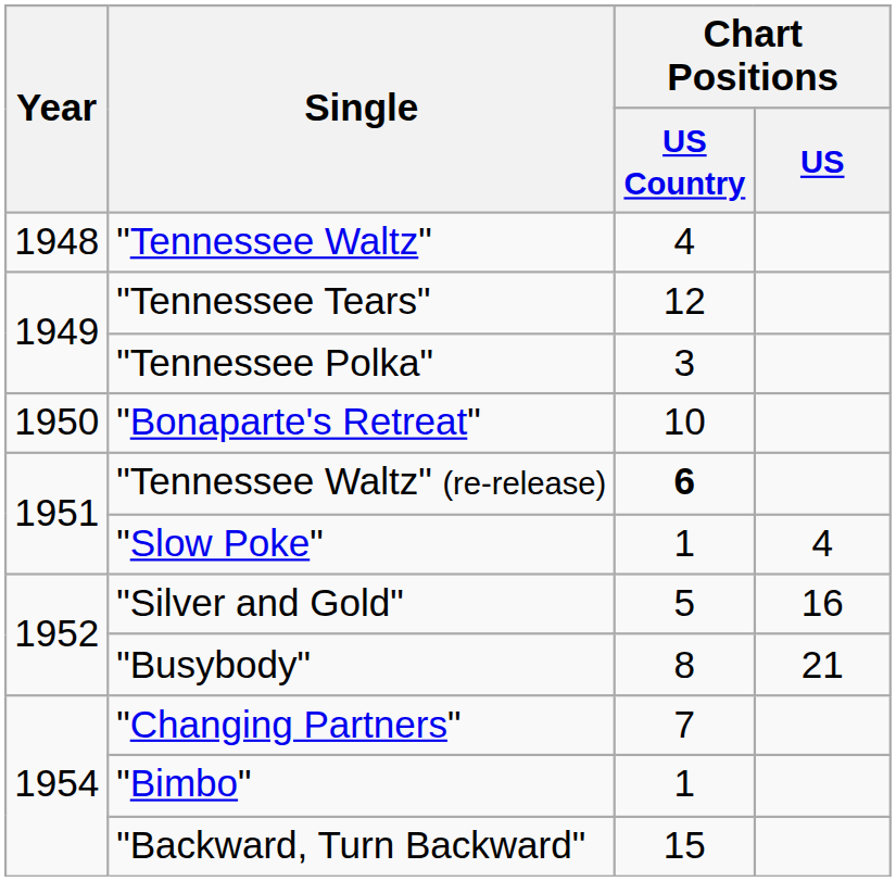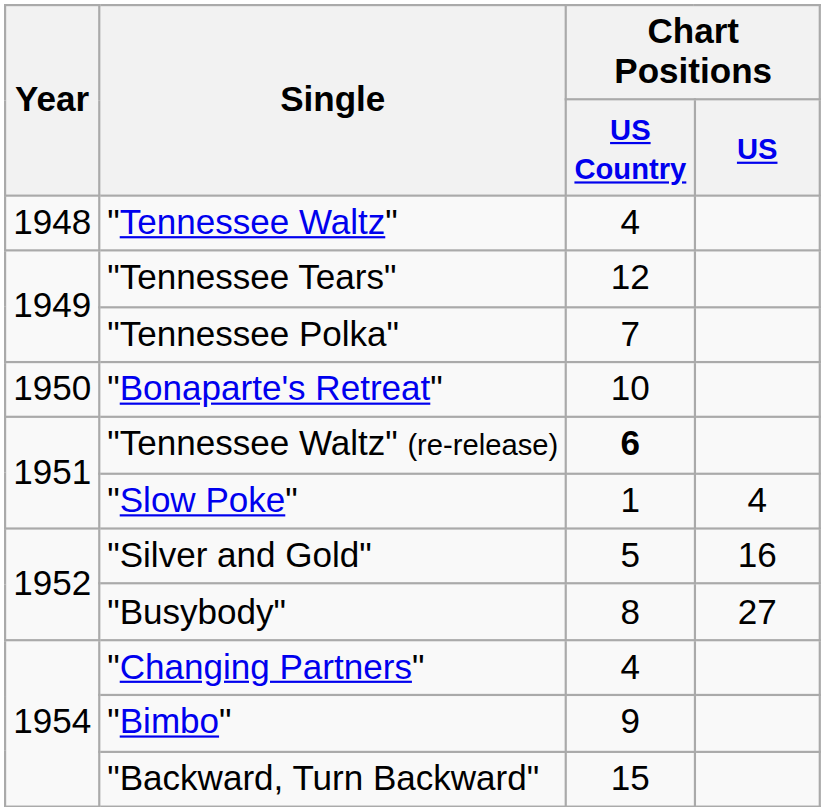"Tennessee Polka" | Chart Positions / US Country: 3 -> 7
"Busybody" | Chart Positions / US: 21 -> 27
"Changing Partners" | Chart Positions / US Country: 7 -> 4
"Bimbo" | Chart Positions / US Country: 1 -> 9
